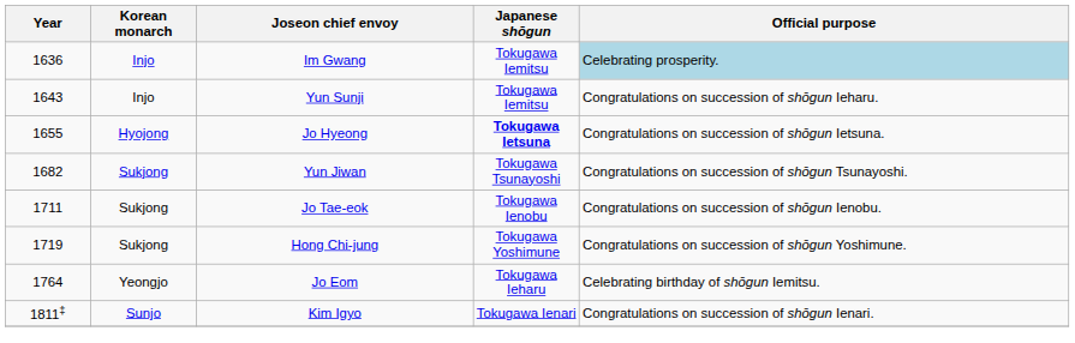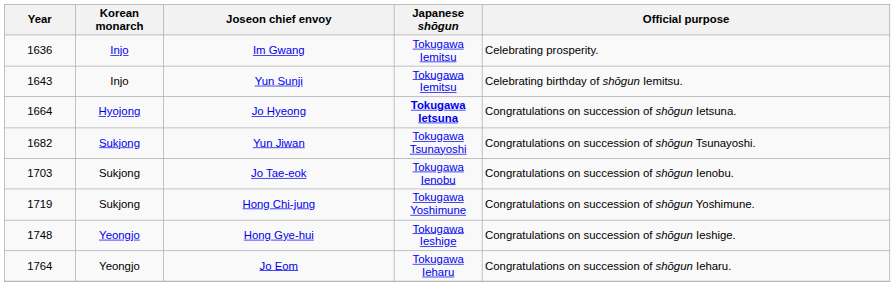Im Gwang | Official purpose: lightblue background -> no background
Yun Sunji | Official purpose: Congratulations on succession of shōgun Ieharu. -> Celebrating birthday of shōgun Iemitsu.
Jo Hyeong | Year: 1655 -> 1664
Jo Tae-eok | Year: 1711 -> 1703
+ row: 1748 | Yeongjo | Hong Gye-hui | Tokugawa Ieshige | Congratulations on succession of shōgun Ieshige.
Jo Eom | Official purpose: Celebrating birthday of shōgun Iemitsu. -> Congratulations on succession of shōgun Ieharu.
- row: 1811‡ | Sunjo | Kim Igyo | Tokugawa Ienari | Congratulations on succession of shōgun Ienari.
